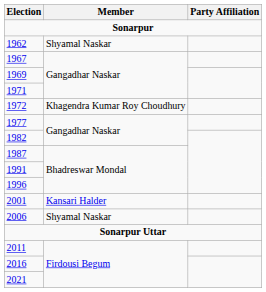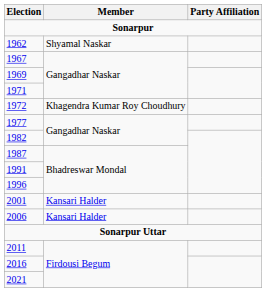2006 | Member: Shyamal Naskar -> Kansari Halder
